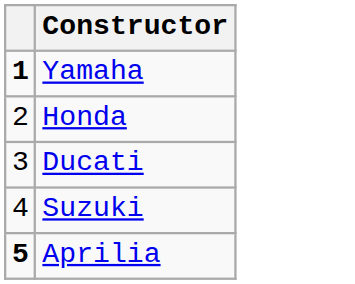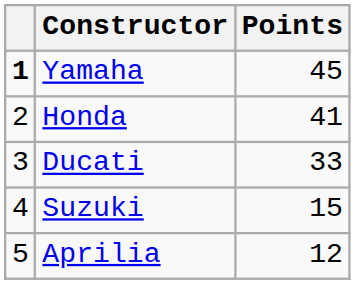+ column: Points | 45 | 41 | 33 | 15 | 12
Aprilia | column 1: bold -> normal
